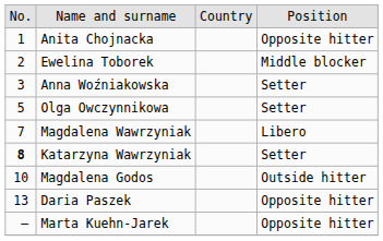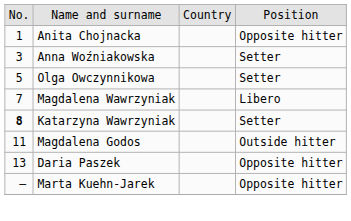- row: 2 | Ewelina Toborek | Middle blocker
Magdalena Godos | column 1: 10 -> 11
